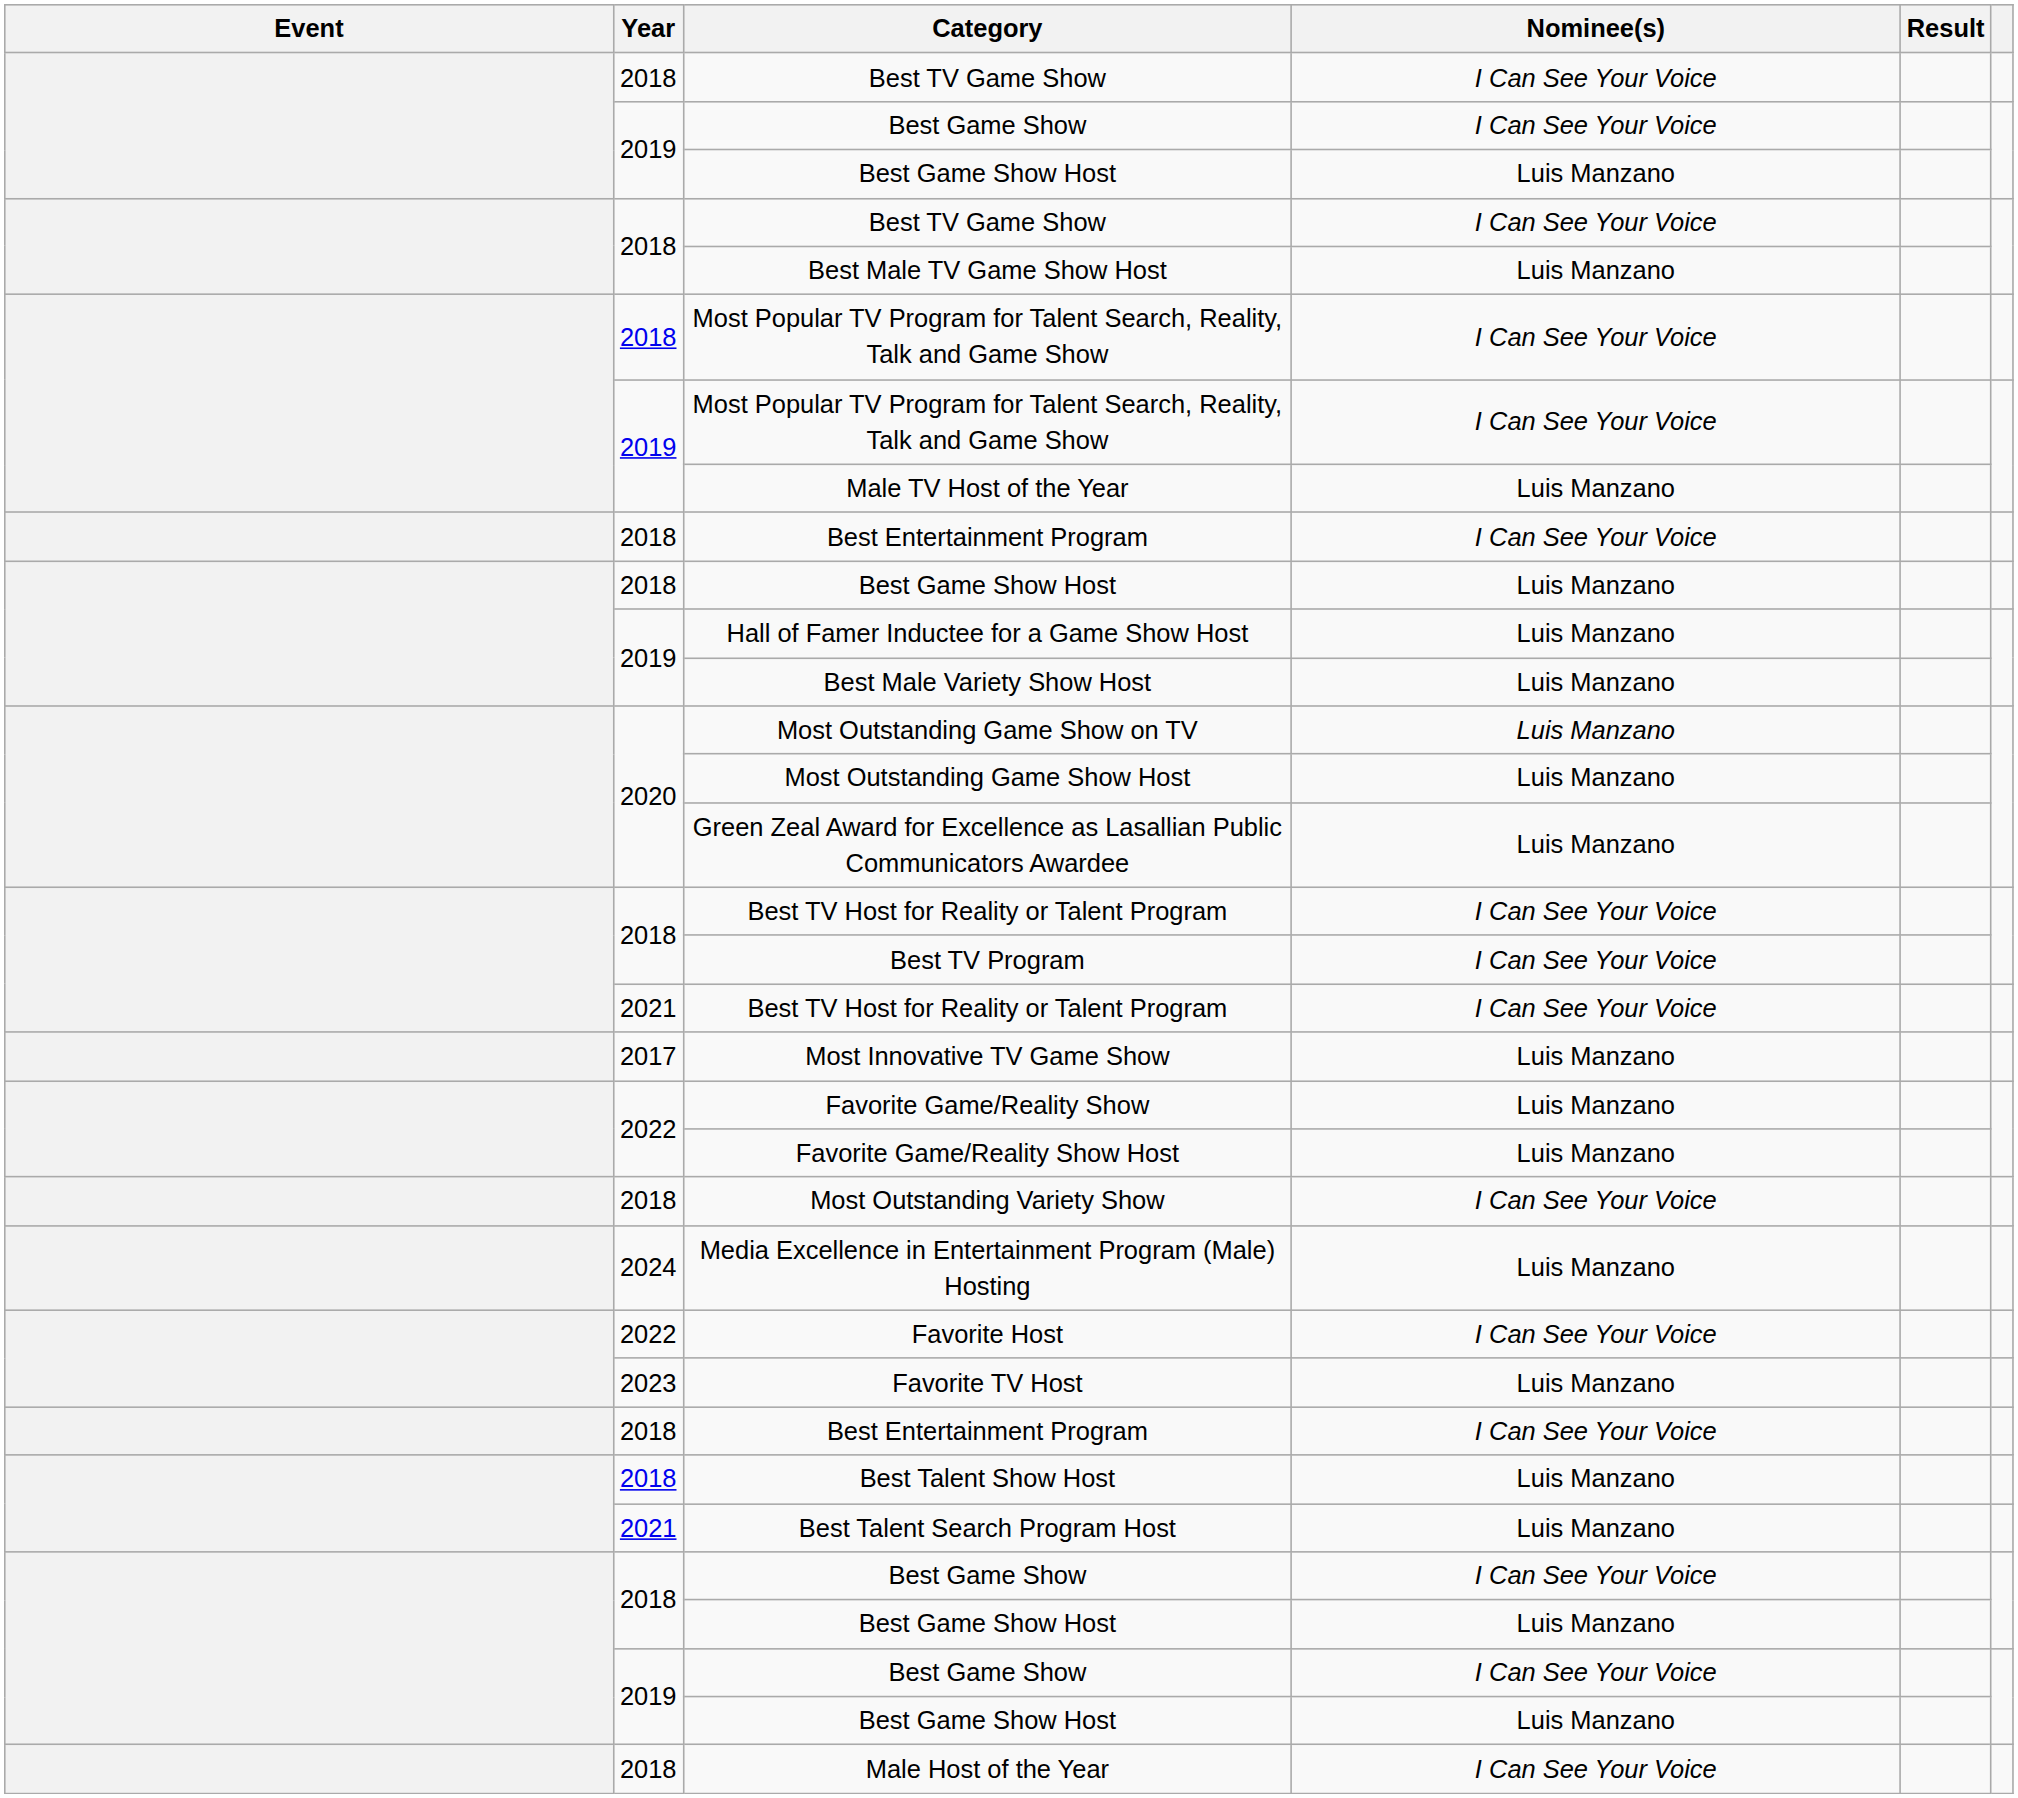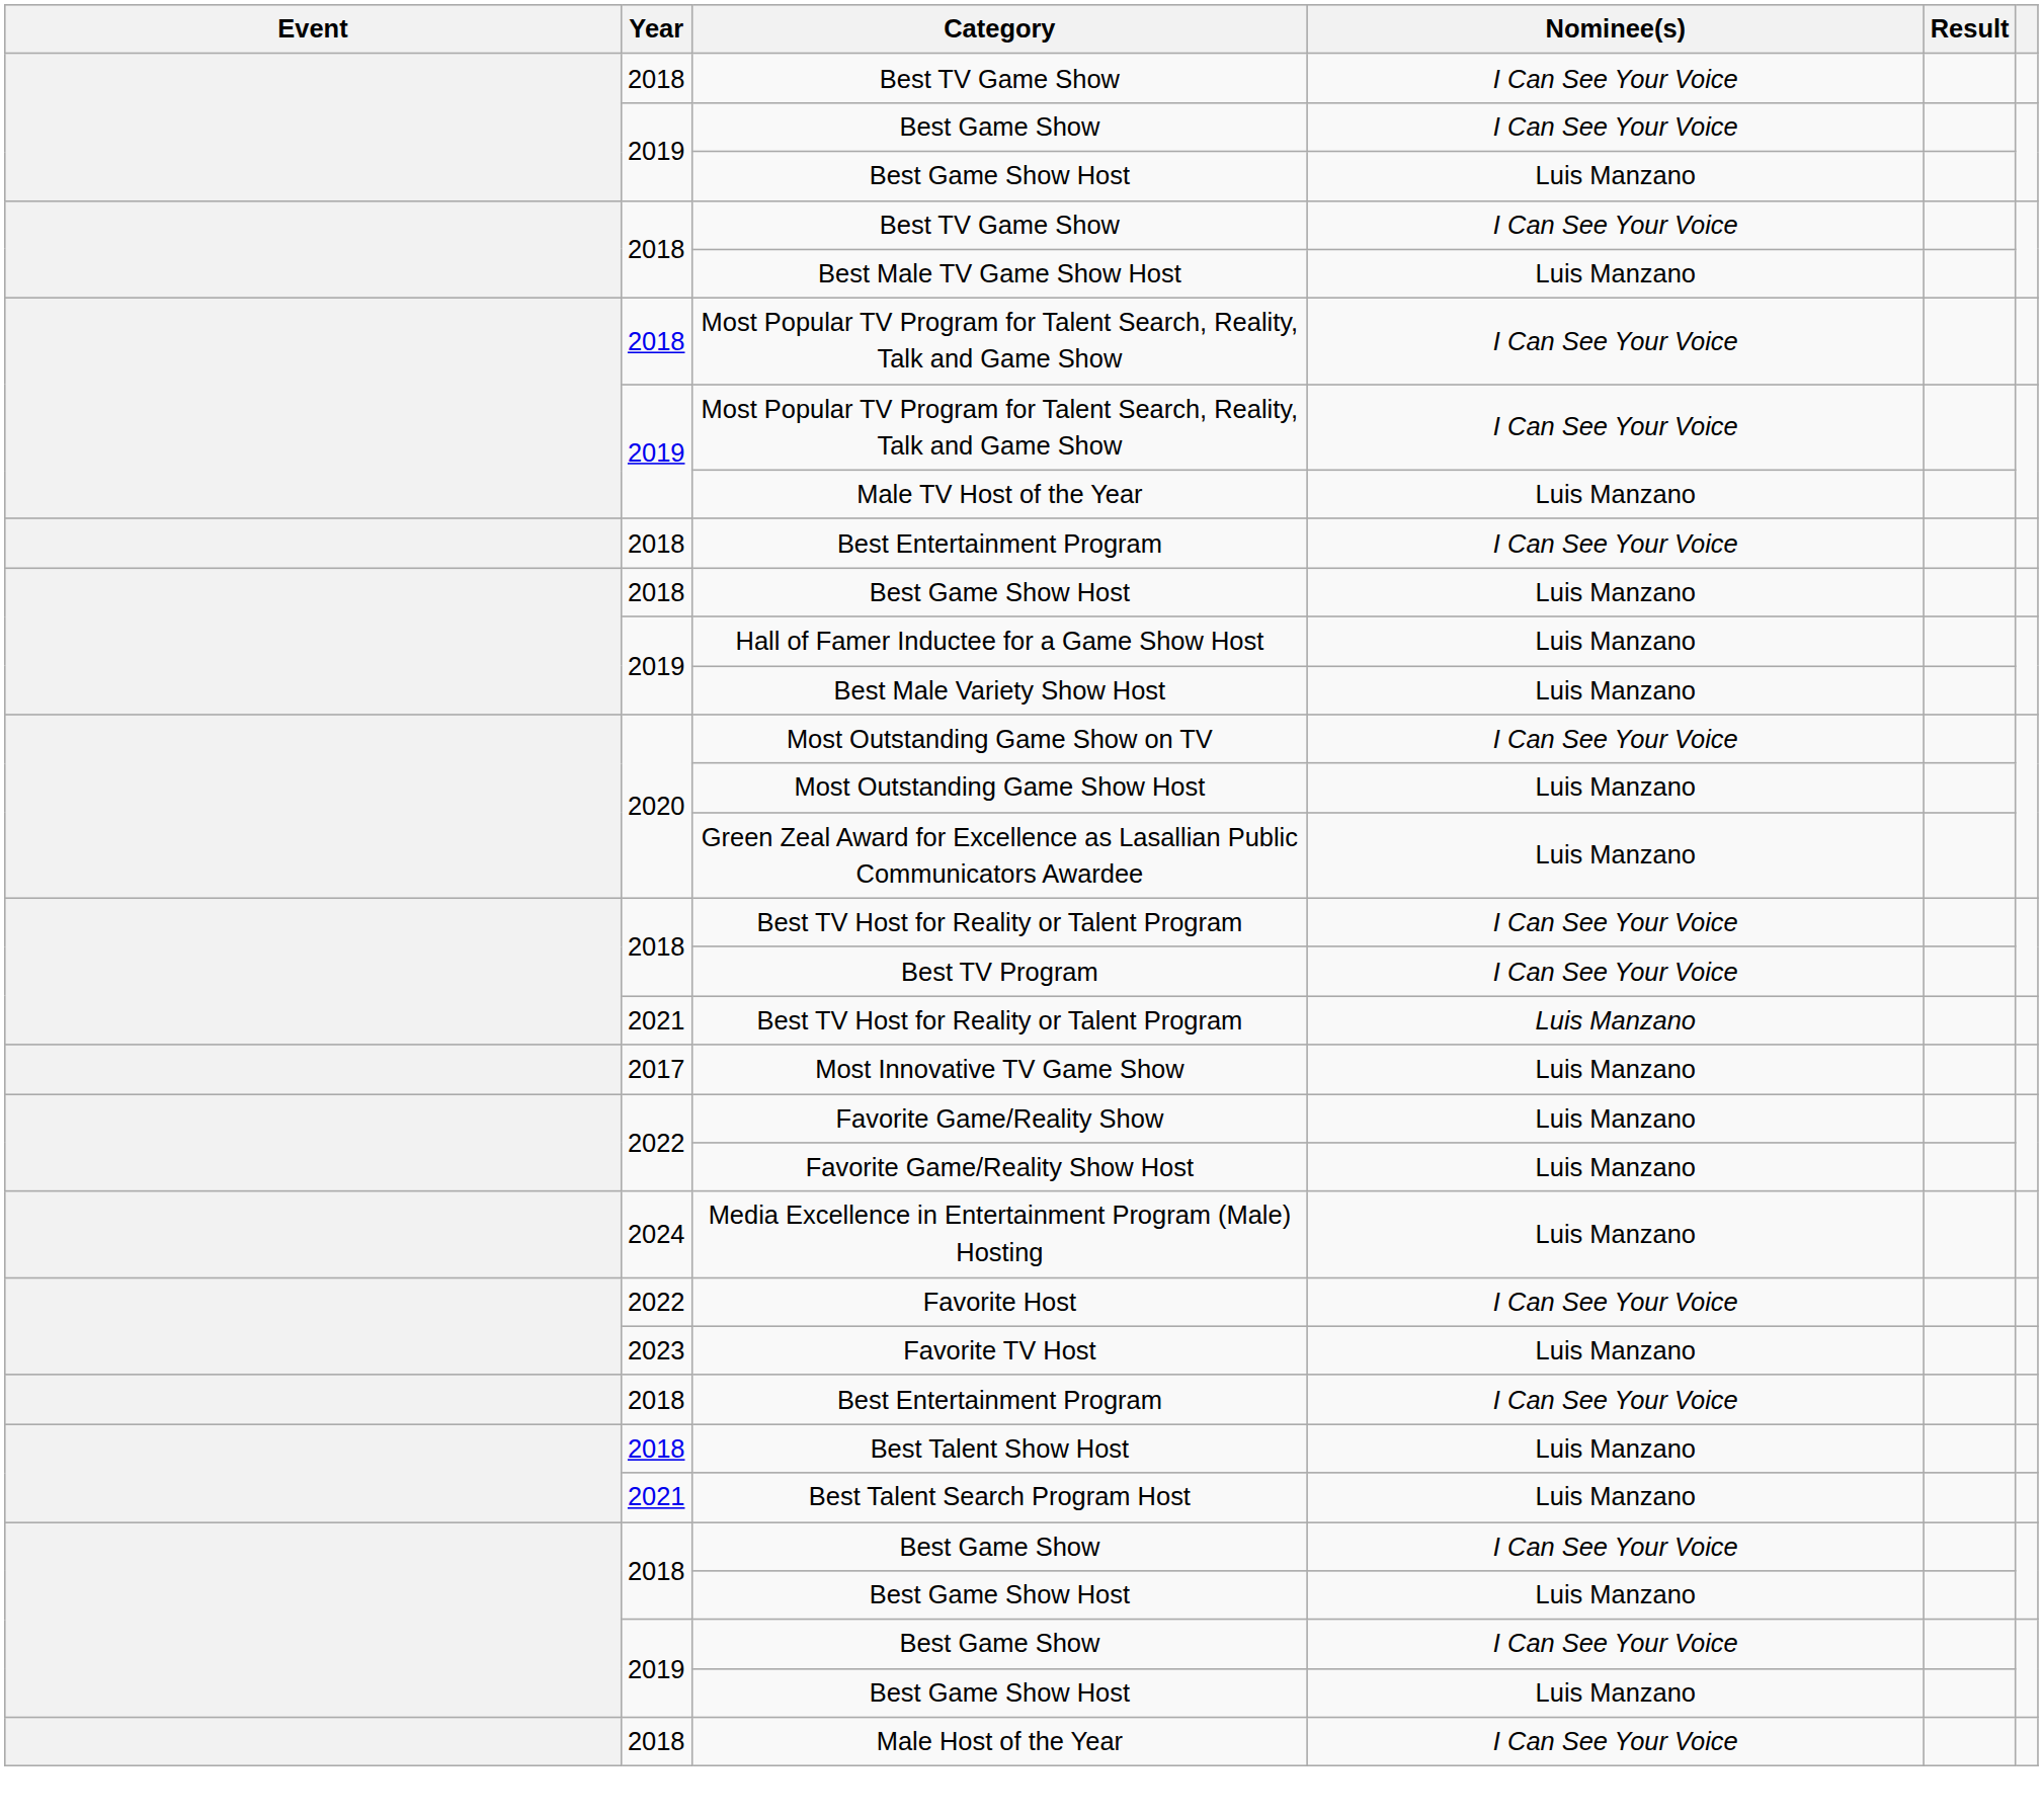Most Outstanding Game Show on TV | Nominee(s): Luis Manzano -> I Can See Your Voice
2021 / Best TV Host for Reality or Talent Program | Nominee(s): I Can See Your Voice -> Luis Manzano
- row: 2018 | Most Outstanding Variety Show | I Can See Your Voice
